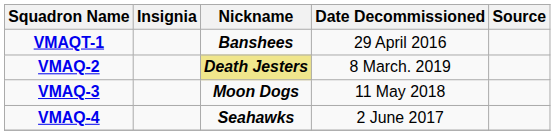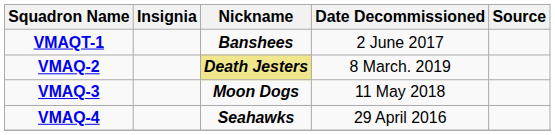VMAQT-1 | Date Decommissioned: 29 April 2016 -> 2 June 2017
VMAQ-4 | Date Decommissioned: 2 June 2017 -> 29 April 2016
